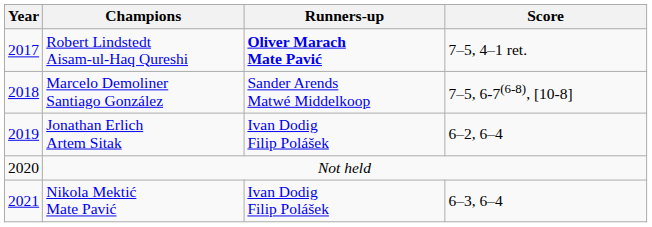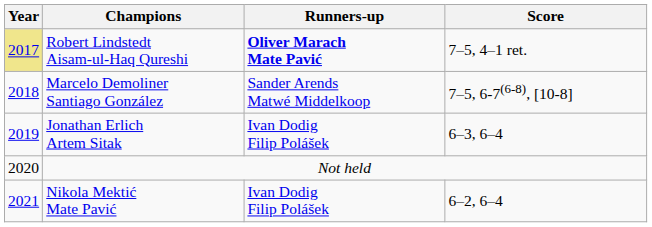Robert Lindstedt Aisam-ul-Haq Qureshi | Year: no background -> khaki background
Jonathan Erlich Artem Sitak | Score: 6–2, 6–4 -> 6–3, 6–4
Nikola Mektić Mate Pavić | Score: 6–3, 6–4 -> 6–2, 6–4
